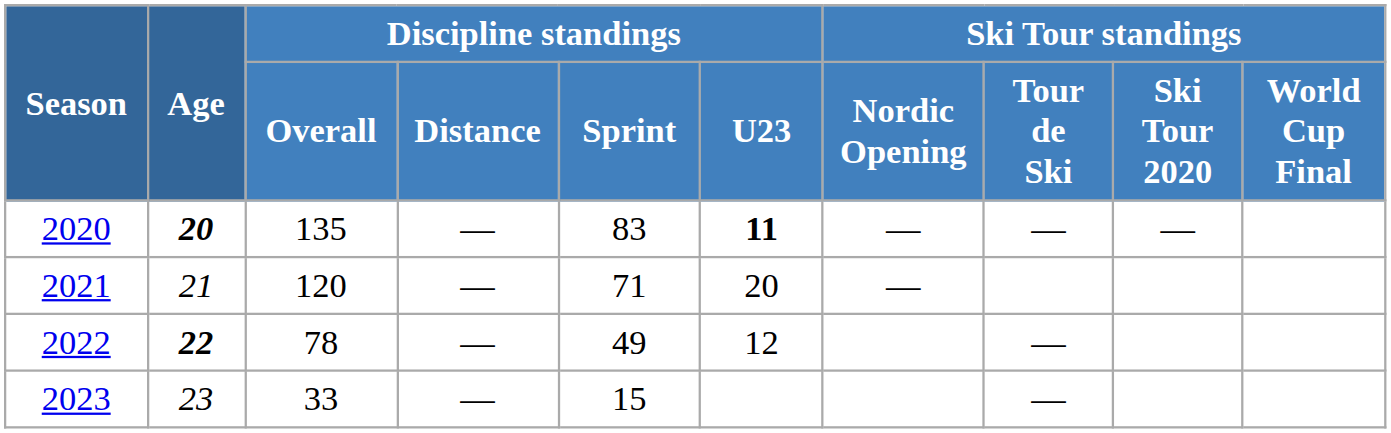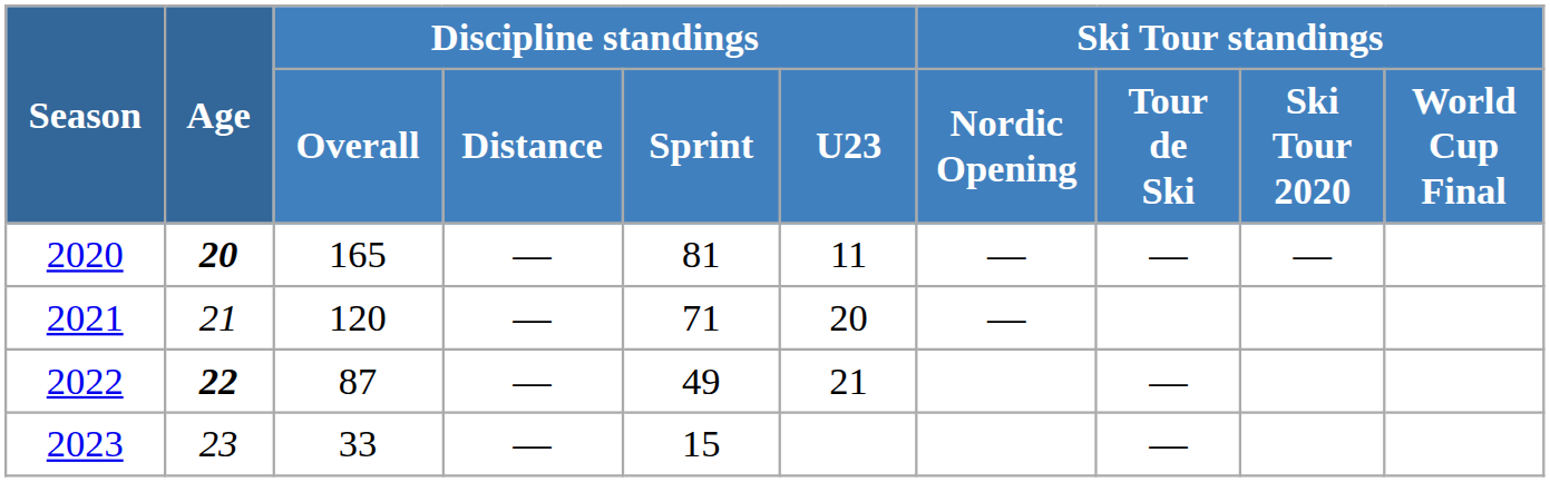2020 | Discipline standings / Overall: 135 -> 165
2020 | Discipline standings / Sprint: 83 -> 81
2020 | Discipline standings / U23: bold -> normal
2022 | Discipline standings / Overall: 78 -> 87
2022 | Discipline standings / U23: 12 -> 21
